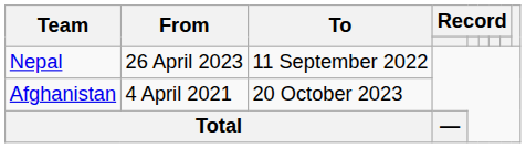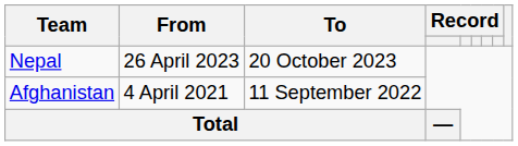Nepal | To: 11 September 2022 -> 20 October 2023
Afghanistan | To: 20 October 2023 -> 11 September 2022
